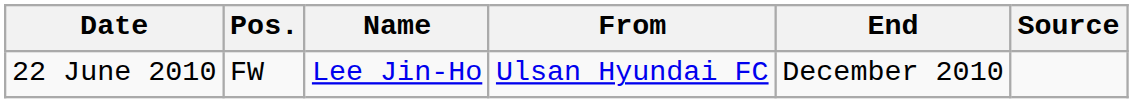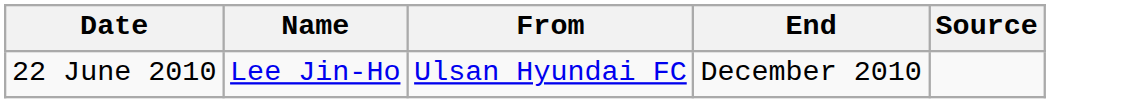- column: Pos. | FW
